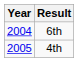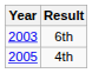6th | Year: 2004 -> 2003
